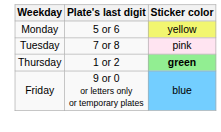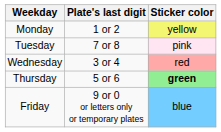Monday | Plate's last digit: 5 or 6 -> 1 or 2
+ row: Wednesday | 3 or 4 | red
Thursday | Plate's last digit: 1 or 2 -> 5 or 6
